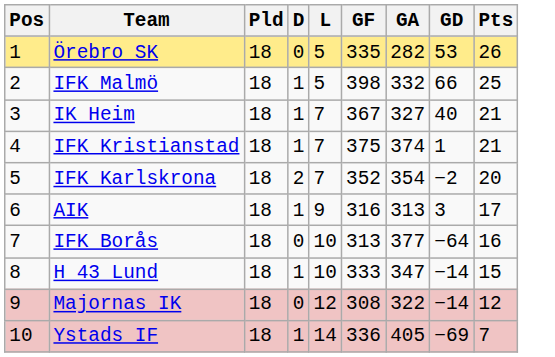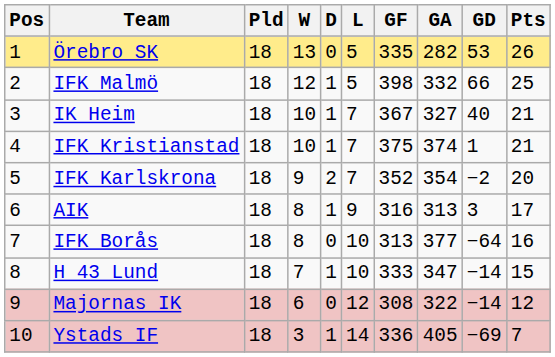+ column: W | 13 | 12 | 10 | 10 | 9 | 8 | 8 | 7 | 6 | 3
